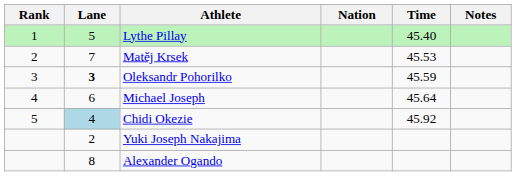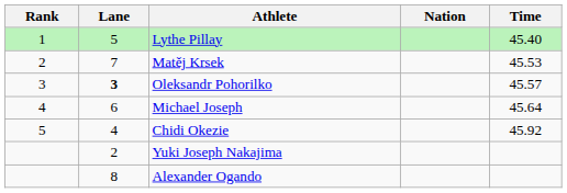- column: Notes
Oleksandr Pohorilko | Time: 45.59 -> 45.57
Chidi Okezie | Lane: lightblue background -> no background
